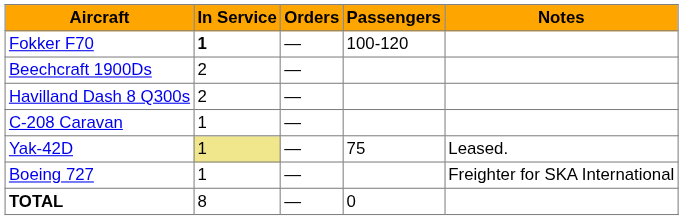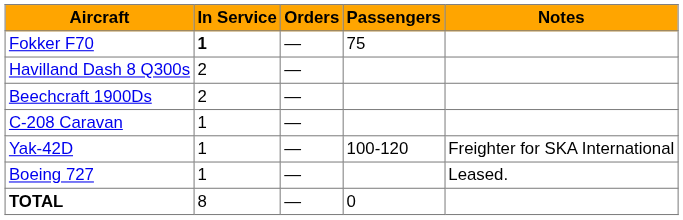Fokker F70 | Passengers: 100-120 -> 75
rows swapped: Beechcraft 1900Ds <-> Havilland Dash 8 Q300s
Yak-42D | In Service: khaki background -> no background
Yak-42D | Passengers: 75 -> 100-120
Yak-42D | Notes: Leased. -> Freighter for SKA International
Boeing 727 | Notes: Freighter for SKA International -> Leased.
